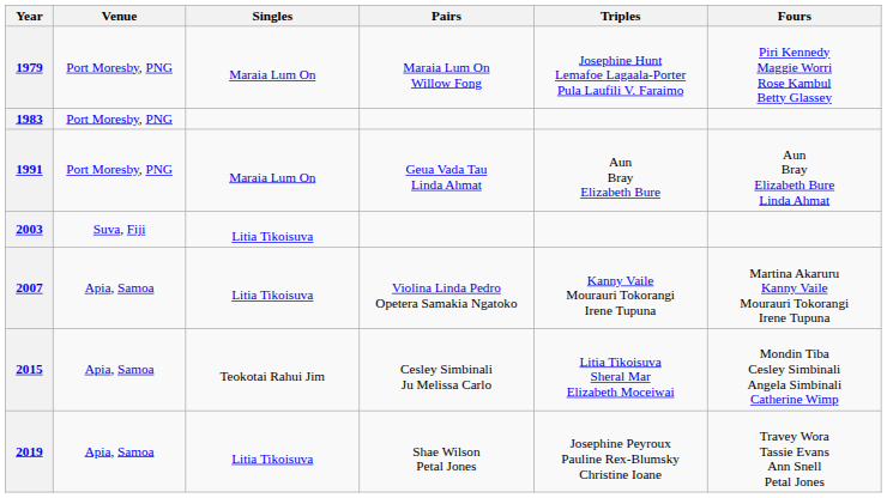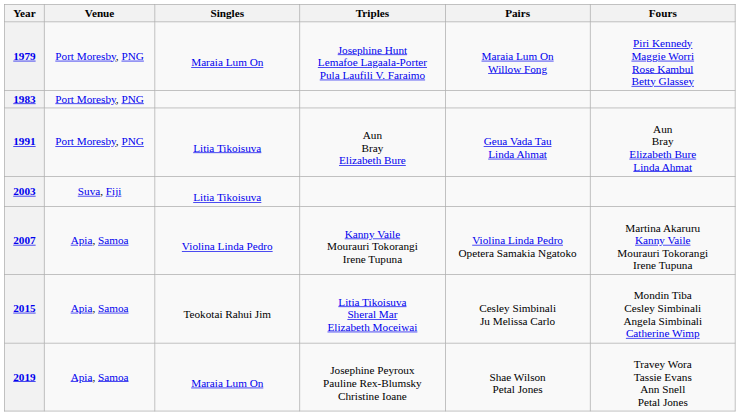columns swapped: Pairs <-> Triples
1991 | Singles: Maraia Lum On -> Litia Tikoisuva
2007 | Singles: Litia Tikoisuva -> Violina Linda Pedro
2019 | Singles: Litia Tikoisuva -> Maraia Lum On
